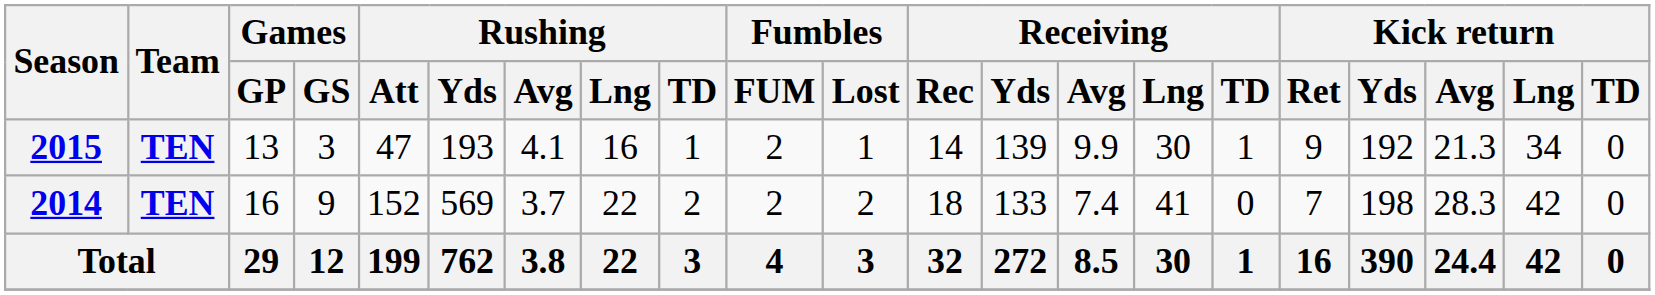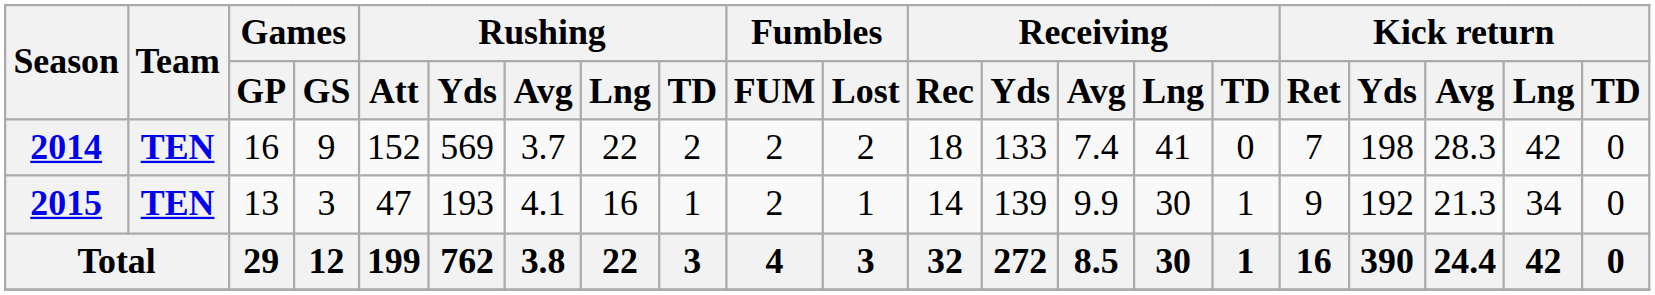rows swapped: 2014 <-> 2015
